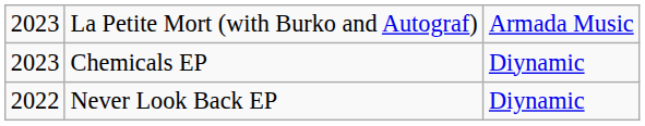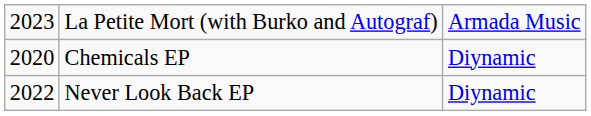Chemicals EP | column 1: 2023 -> 2020
